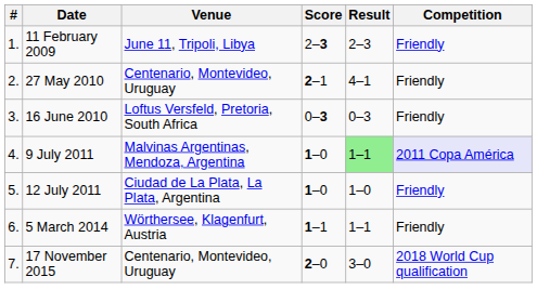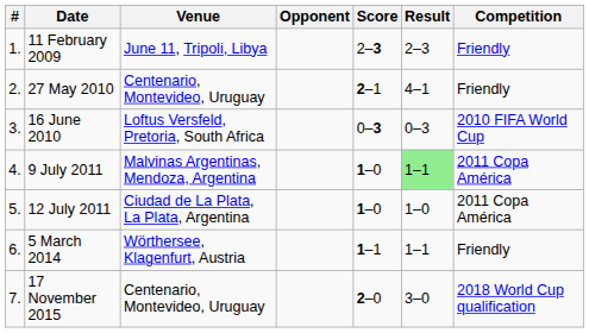+ column: Opponent
16 June 2010 | Competition: Friendly -> 2010 FIFA World Cup
9 July 2011 | Competition: lavender background -> no background
12 July 2011 | Competition: Friendly -> 2011 Copa América
